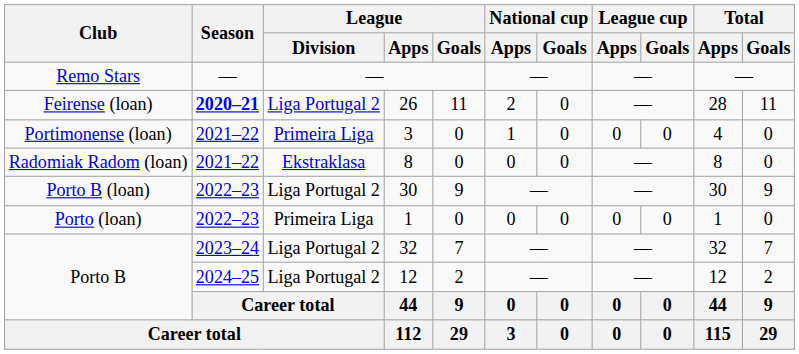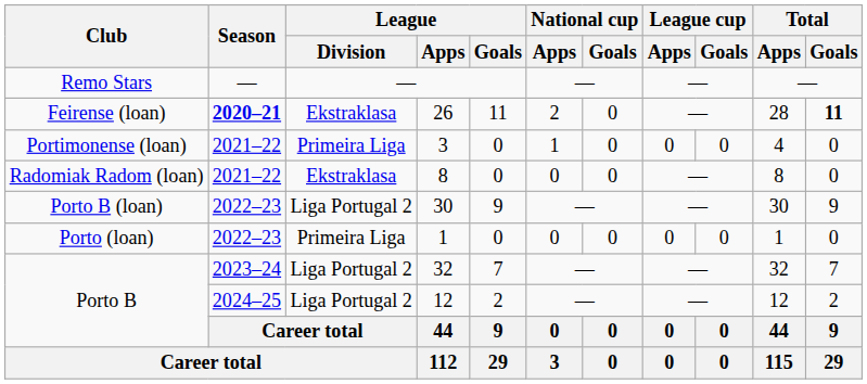26 | League / Division: Liga Portugal 2 -> Ekstraklasa
26 | Total / Goals: normal -> bold
